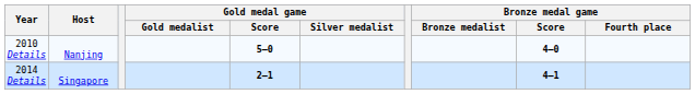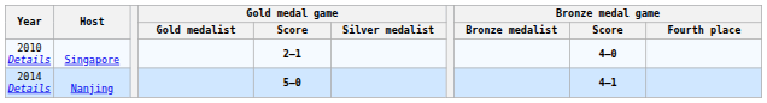2010 Details | Host: Nanjing -> Singapore
2010 Details | Gold medal game / Score: 5–0 -> 2–1
2014 Details | Host: Singapore -> Nanjing
2014 Details | Gold medal game / Score: 2–1 -> 5–0
